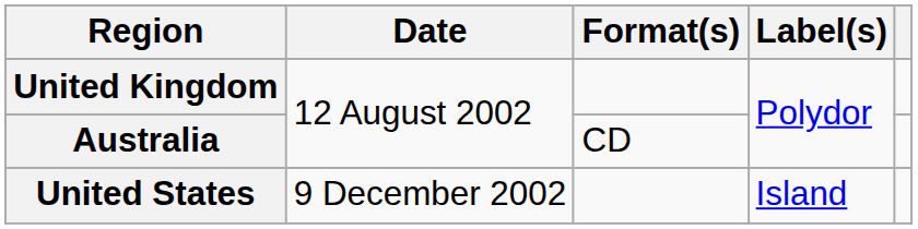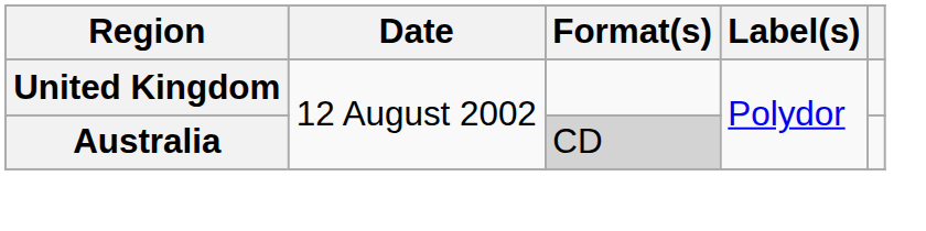Australia | Format(s): no background -> lightgrey background
- row: United States | 9 December 2002 | Island
